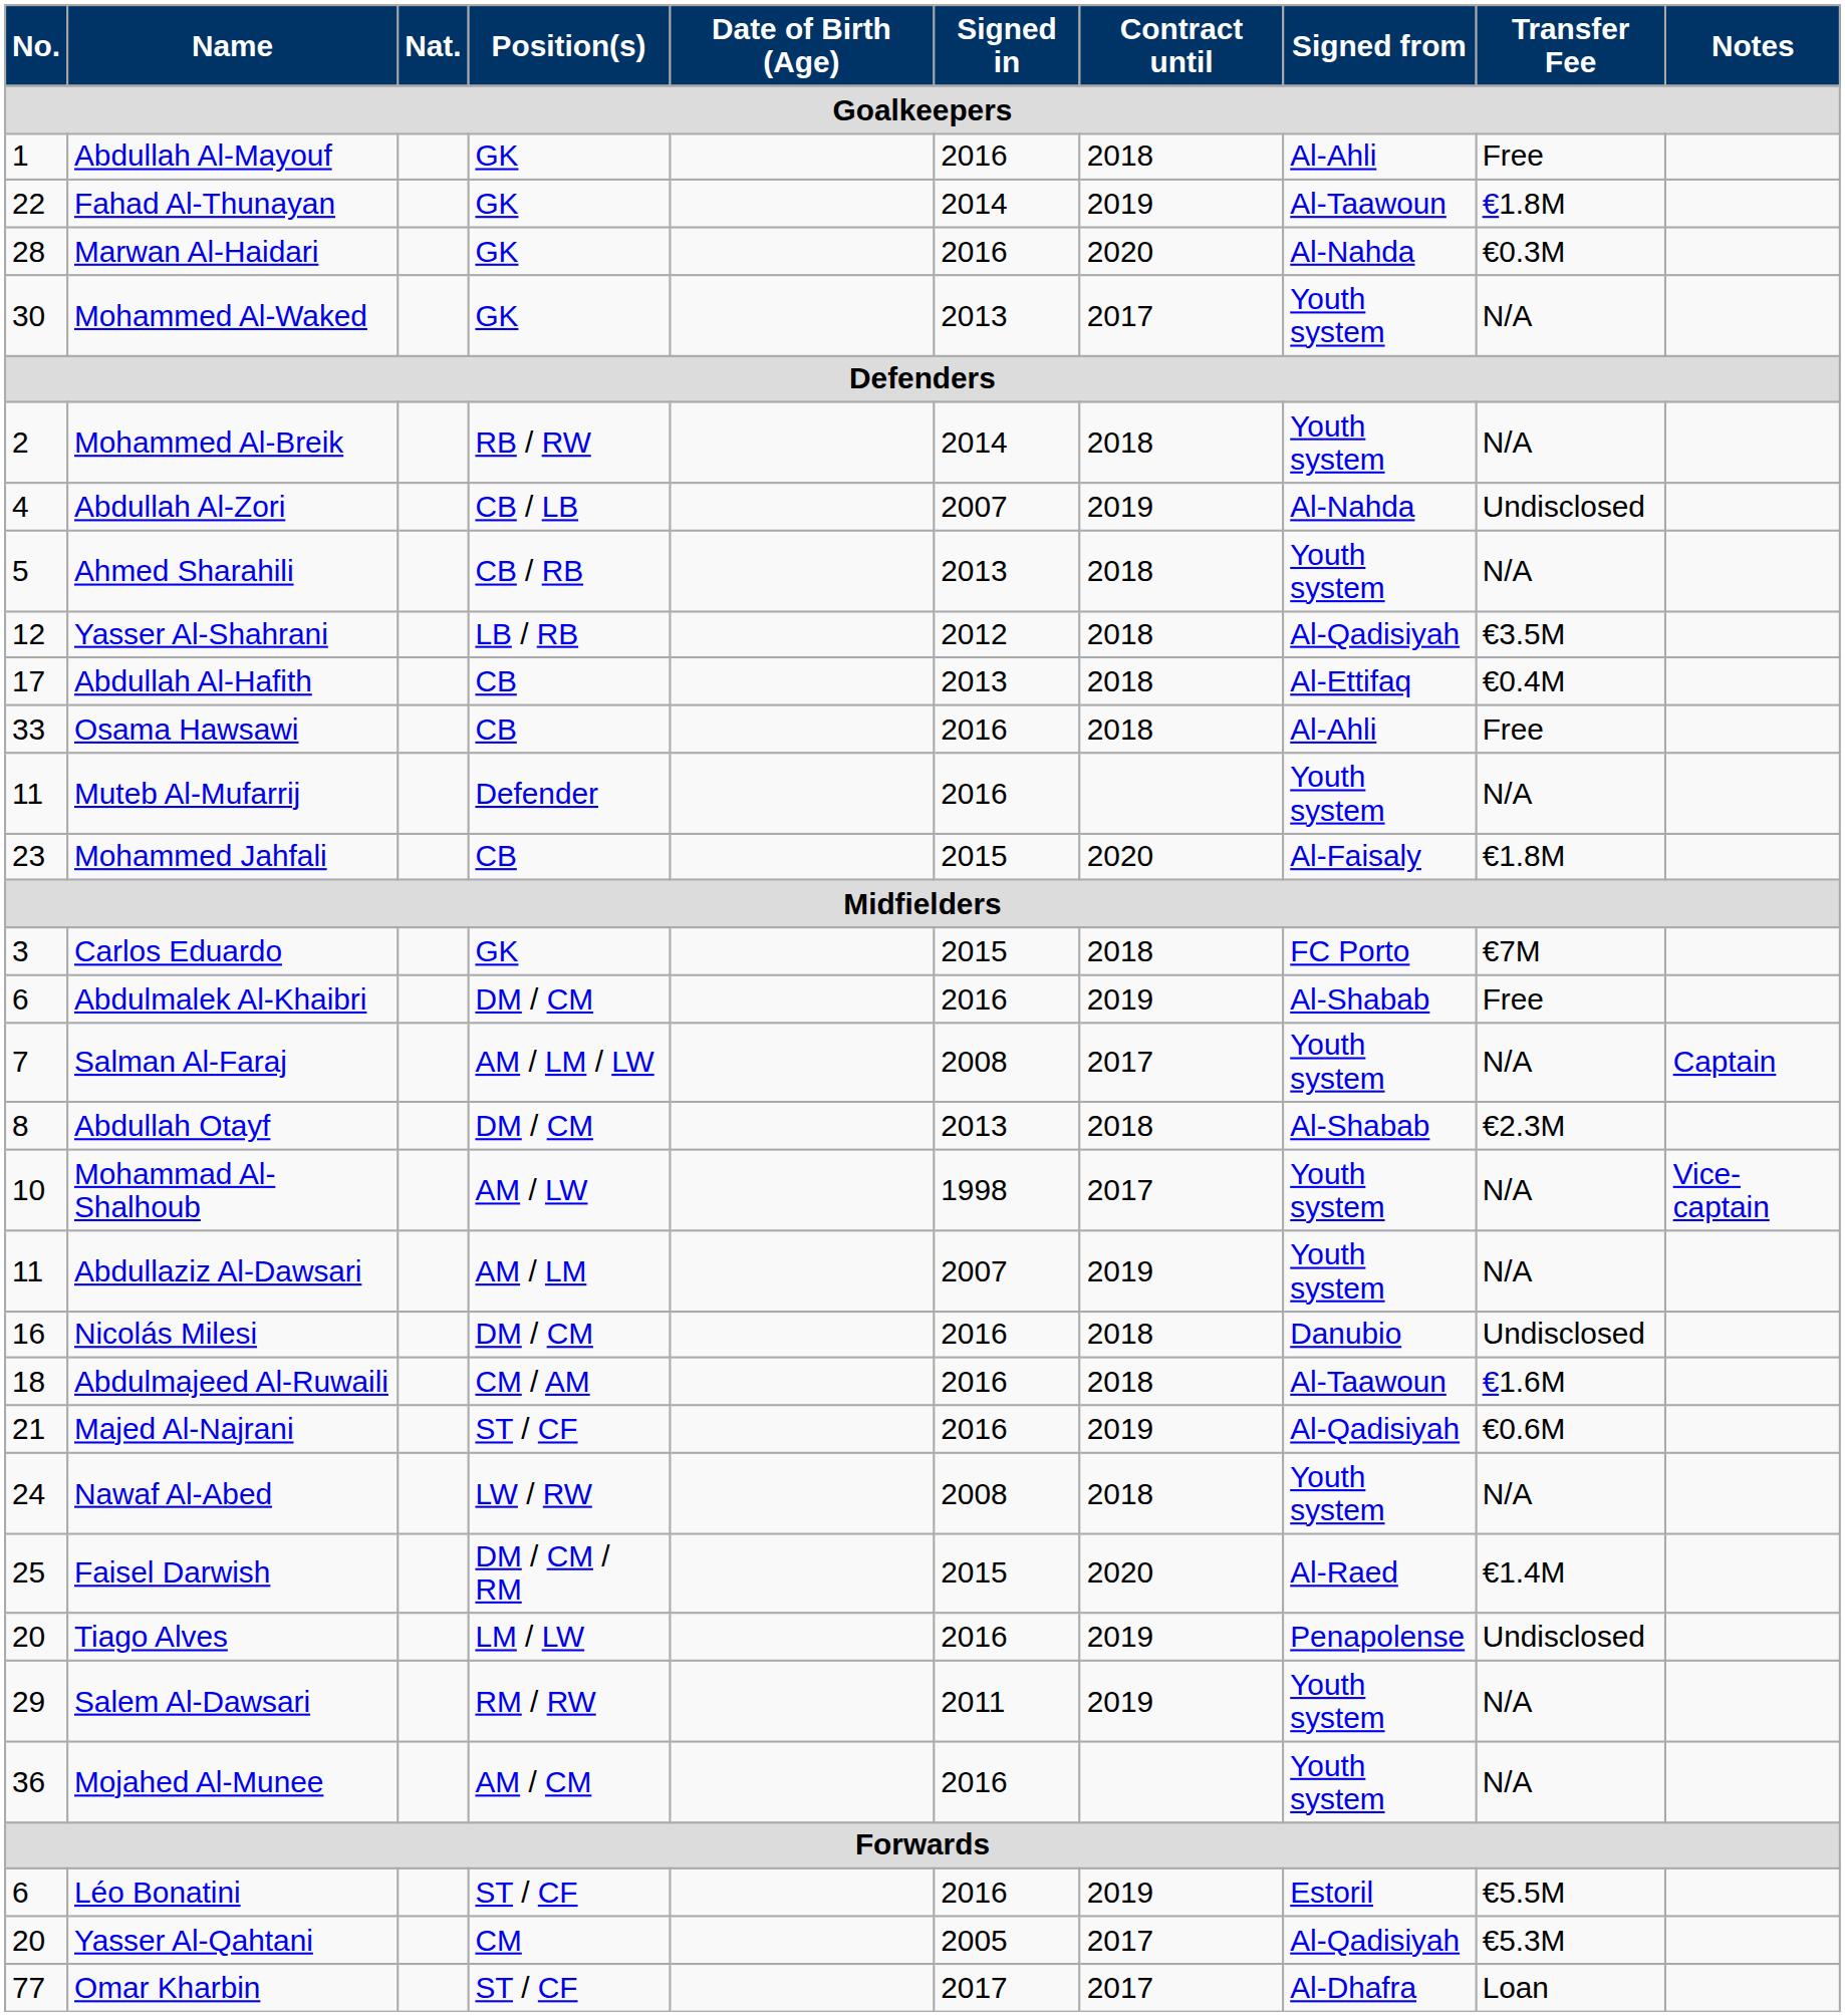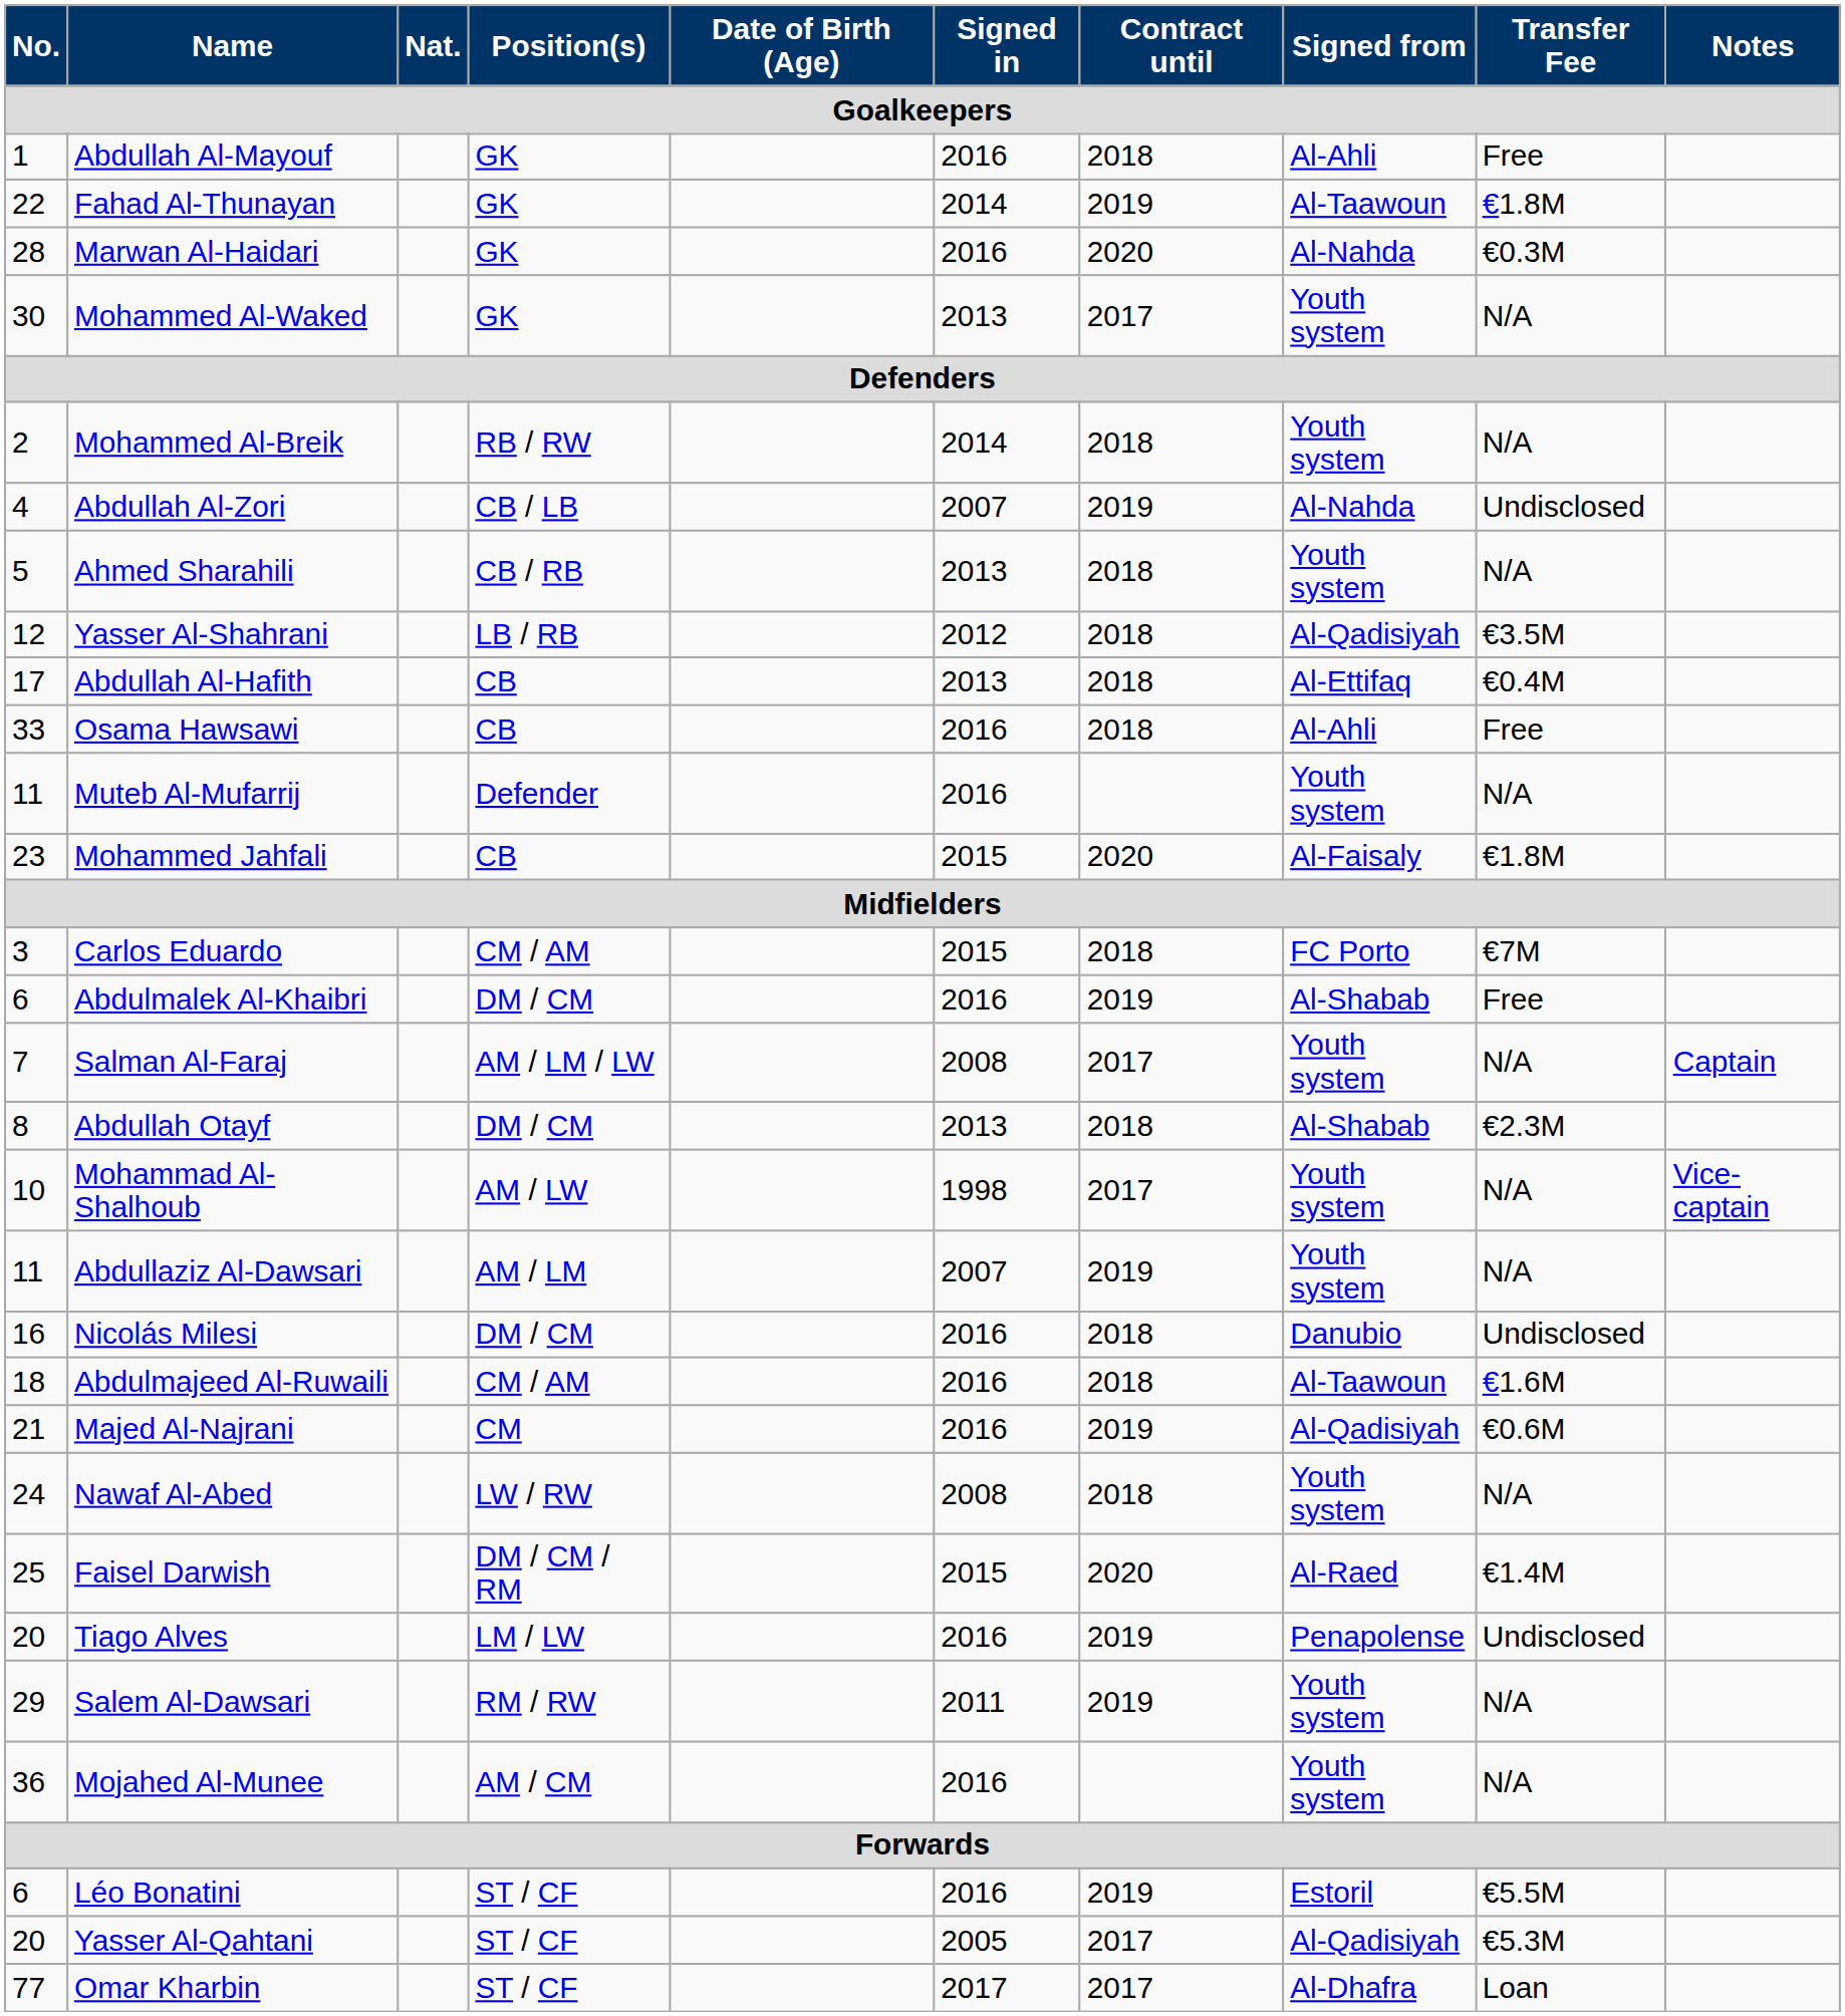Carlos Eduardo | Position(s): GK -> CM / AM
Majed Al-Najrani | Position(s): ST / CF -> CM
Yasser Al-Qahtani | Position(s): CM -> ST / CF
